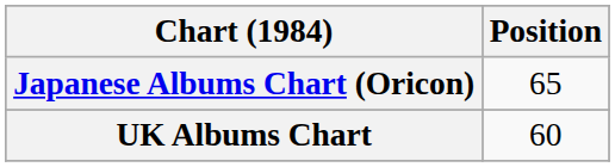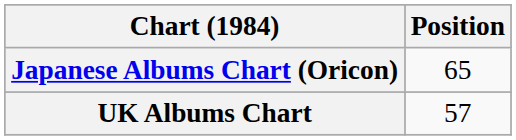UK Albums Chart | Position: 60 -> 57
